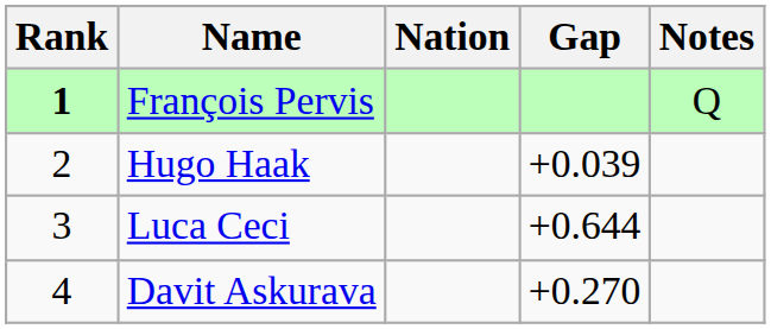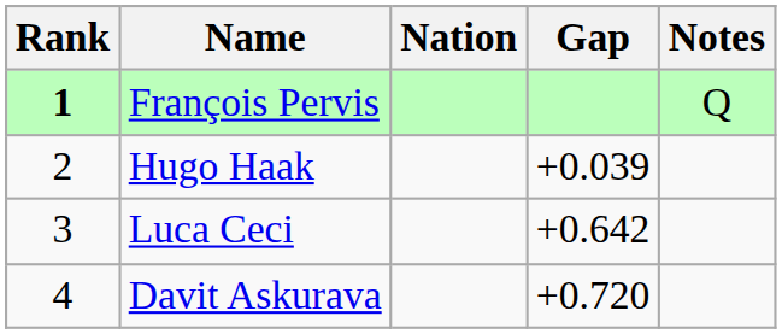Luca Ceci | Gap: +0.644 -> +0.642
Davit Askurava | Gap: +0.270 -> +0.720
